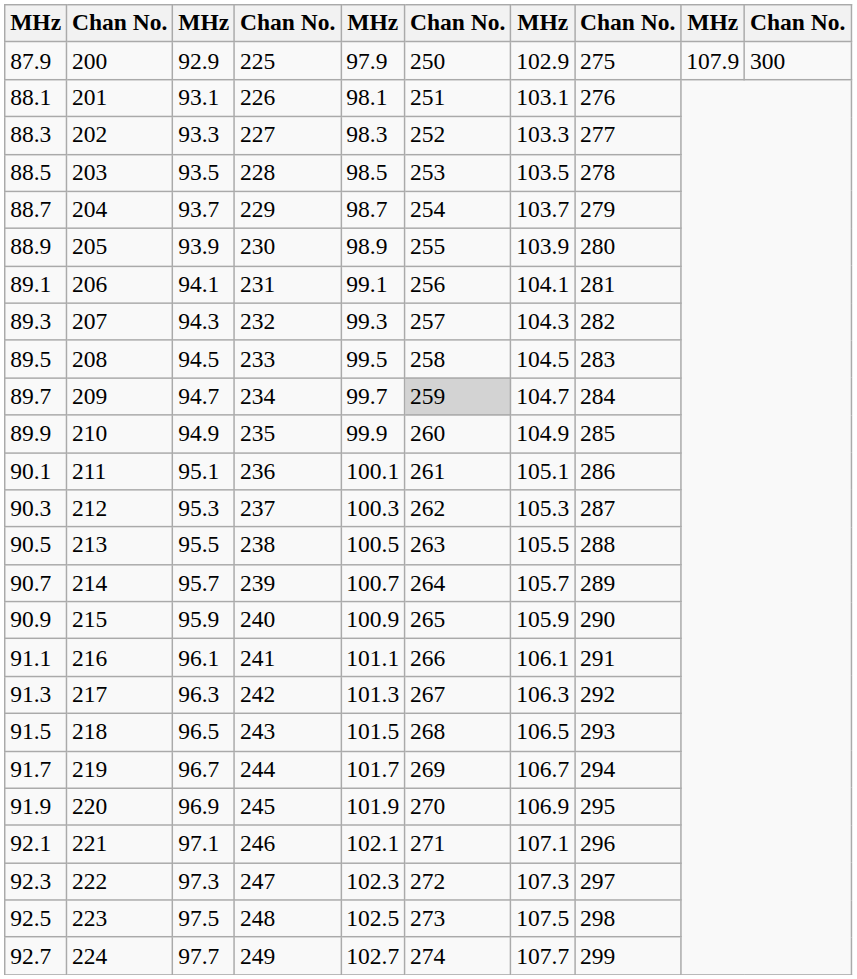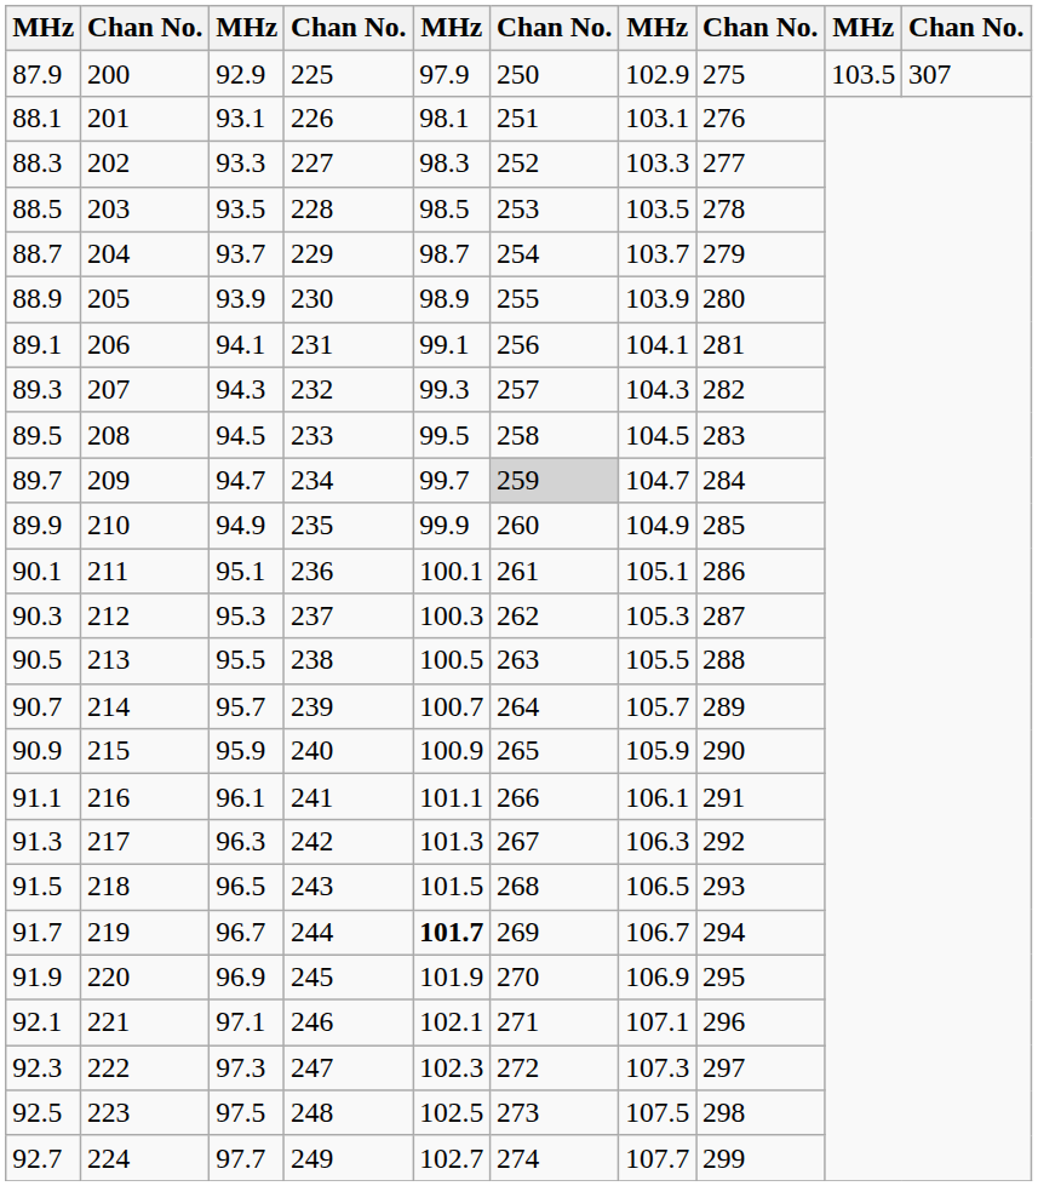87.9 | column 9: 107.9 -> 103.5
87.9 | column 10: 300 -> 307
91.7 | column 5: normal -> bold
